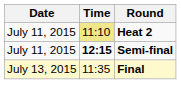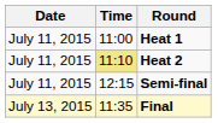+ row: July 11, 2015 | 11:00 | Heat 1
Semi-final | Time: bold -> normal
